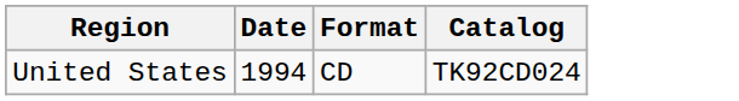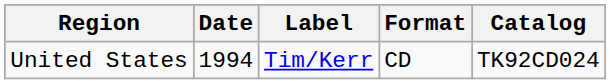+ column: Label | Tim/Kerr
